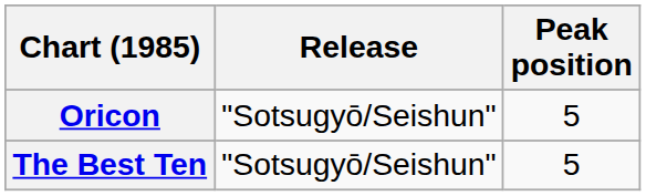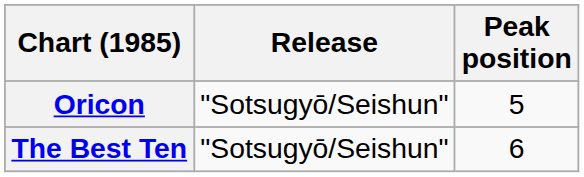The Best Ten | Peak position: 5 -> 6
